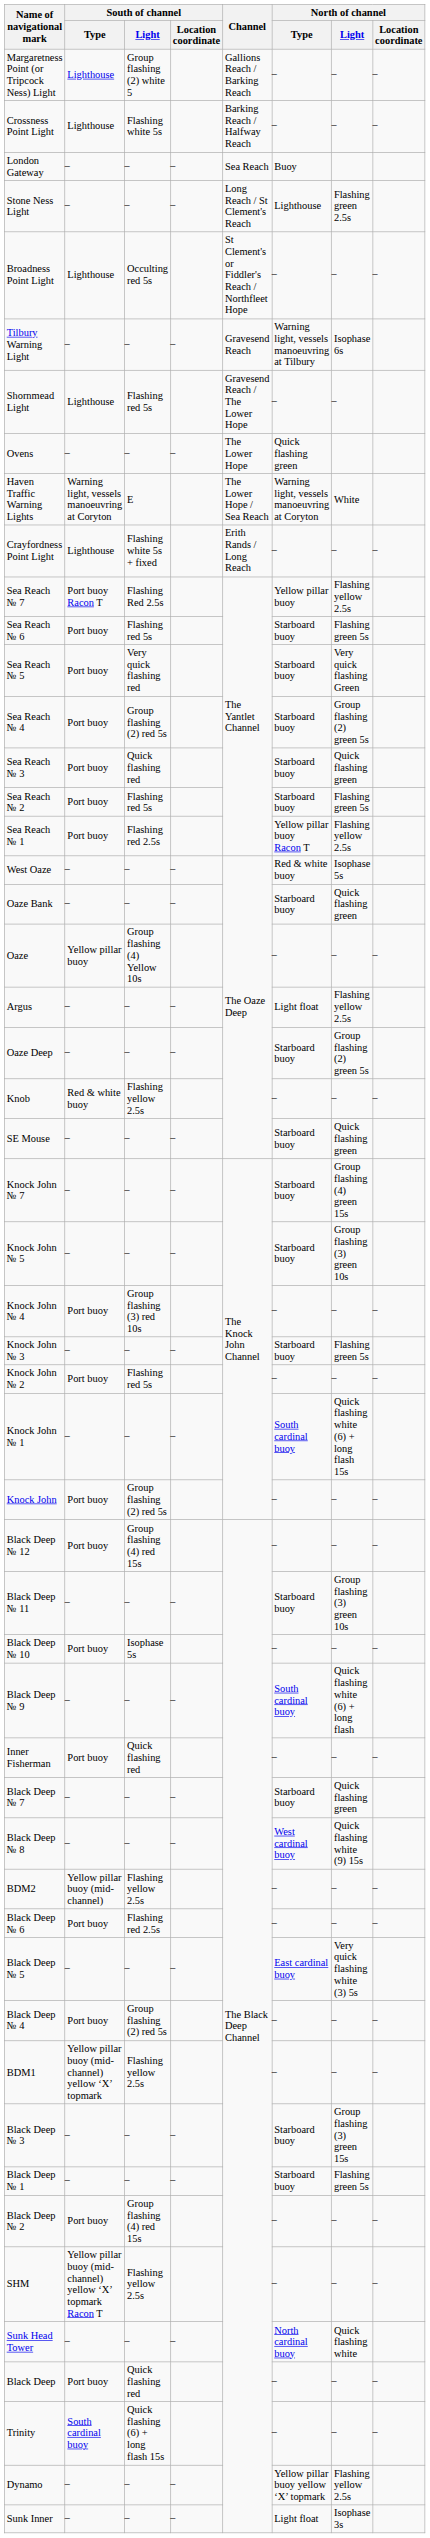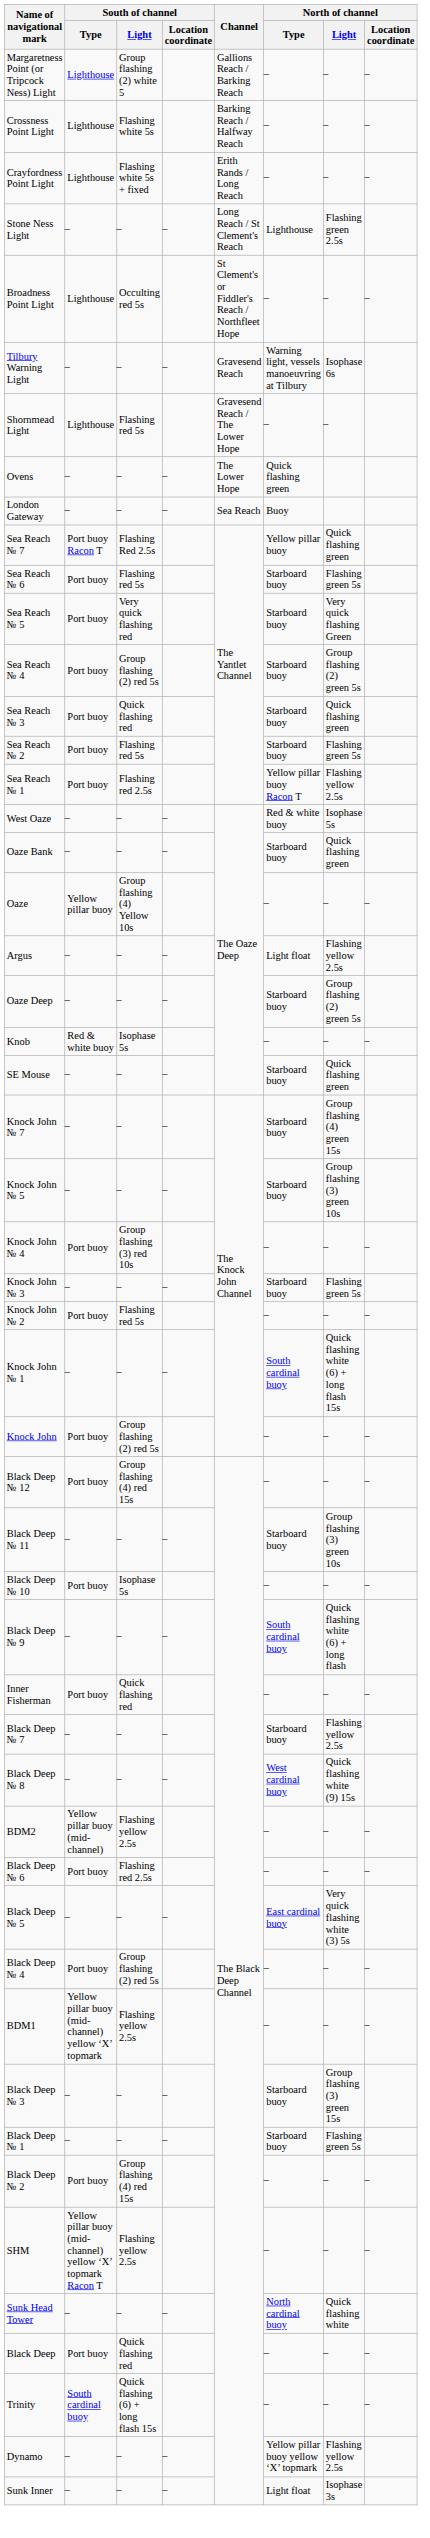rows swapped: Crayfordness Point Light <-> London Gateway
- row: Haven Traffic Warning Lights | Warning light, vessels manoeuvring at Coryton | E | The Lower Hope / Sea Reach | Warning light, vessels manoeuvring at Coryton | White
Sea Reach № 7 | North of channel / Light: Flashing yellow 2.5s -> Quick flashing green
Knob | South of channel / Light: Flashing yellow 2.5s -> Isophase 5s
Black Deep № 7 | North of channel / Light: Quick flashing green -> Flashing yellow 2.5s
